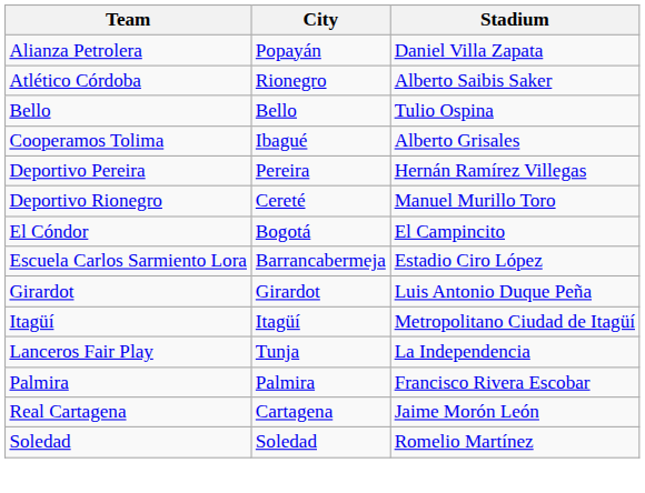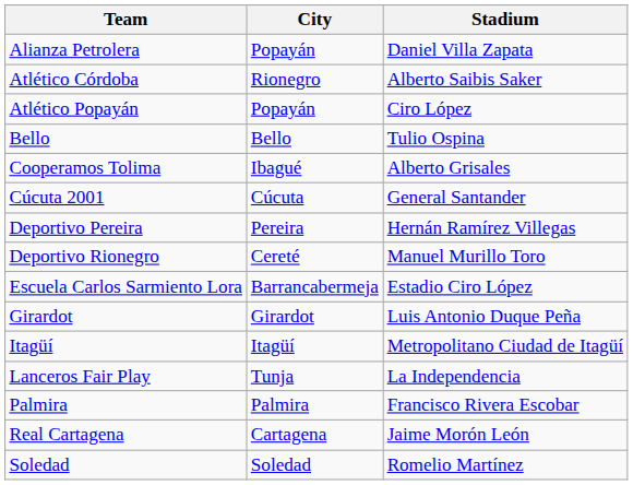+ row: Atlético Popayán | Popayán | Ciro López
+ row: Cúcuta 2001 | Cúcuta | General Santander
- row: El Cóndor | Bogotá | El Campincito
